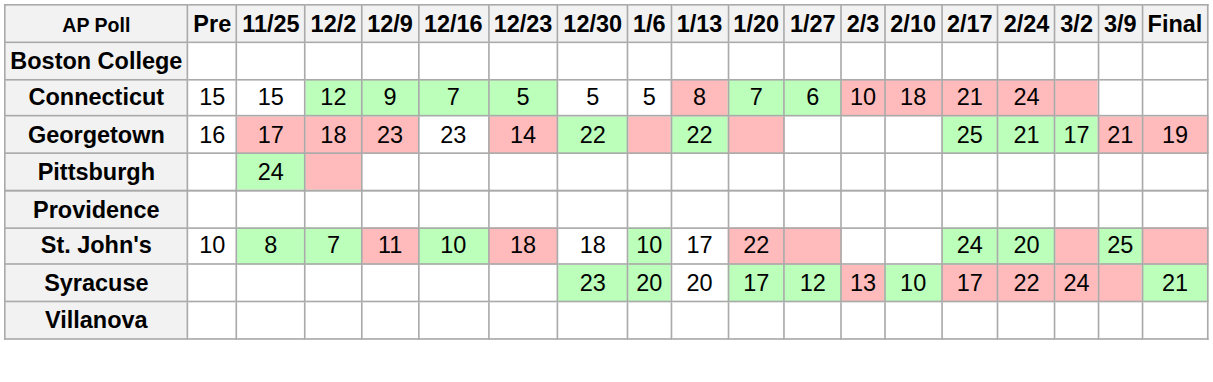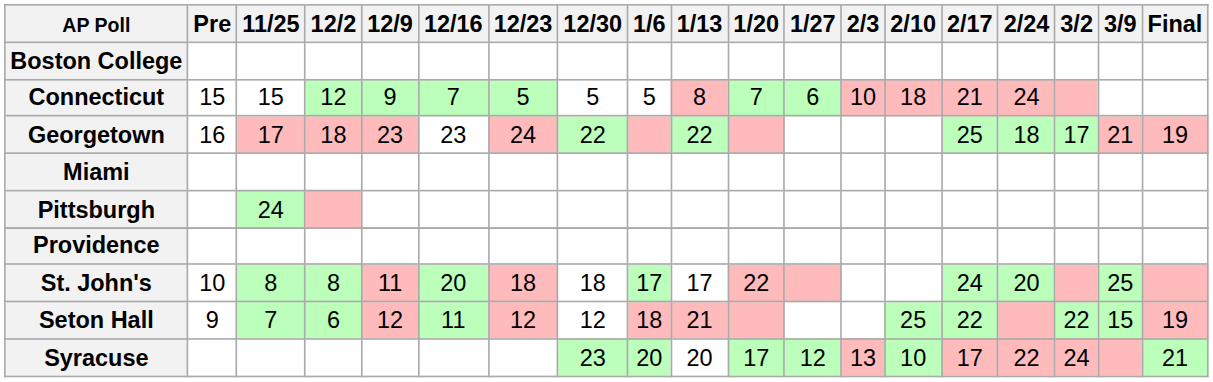Georgetown | 12/23: 14 -> 24
Georgetown | 2/24: 21 -> 18
+ row: Miami
St. John's | 12/2: 7 -> 8
St. John's | 12/16: 10 -> 20
St. John's | 1/6: 10 -> 17
+ row: Seton Hall | 9 | 7 | 6 | 12 | 11 | 12 | 12 | 18 | 21 | 25 | 22 | 22 | 15 | 19
- row: Villanova
